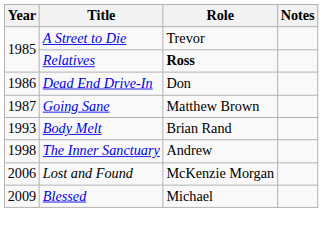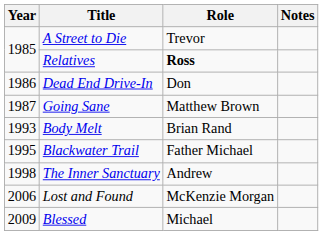+ row: 1995 | Blackwater Trail | Father Michael
